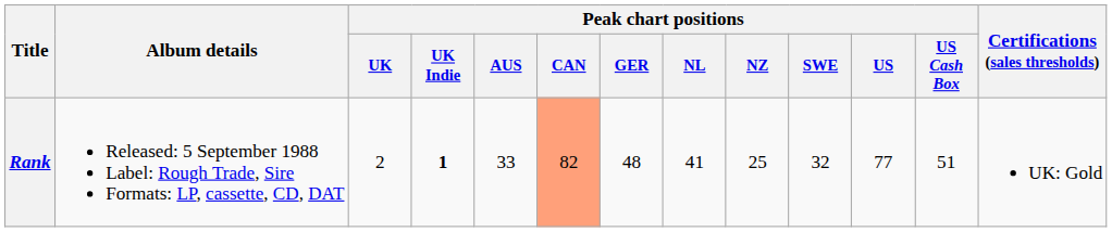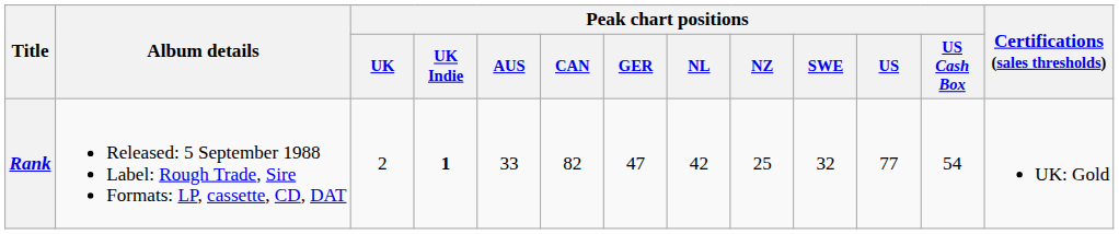Rank | Peak chart positions / CAN: lightsalmon background -> no background
Rank | Peak chart positions / GER: 48 -> 47
Rank | Peak chart positions / NL: 41 -> 42
Rank | Peak chart positions / US Cash Box: 51 -> 54
